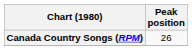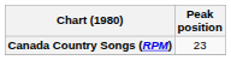Canada Country Songs (RPM) | Peak position: 26 -> 23
